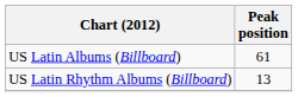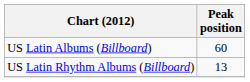US Latin Albums (Billboard) | Peak position: 61 -> 60
